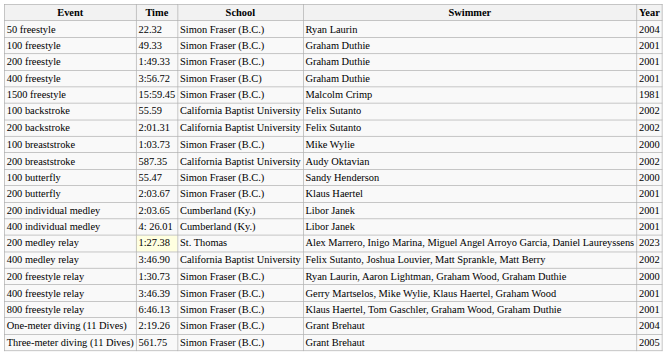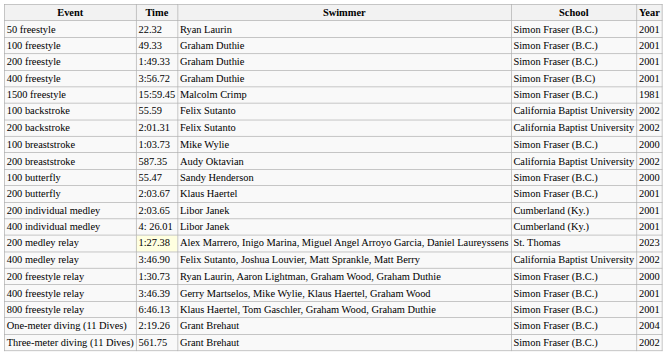columns swapped: Swimmer <-> School
50 freestyle | Year: 2004 -> 2001
Three-meter diving (11 Dives) | Year: 2005 -> 2002
